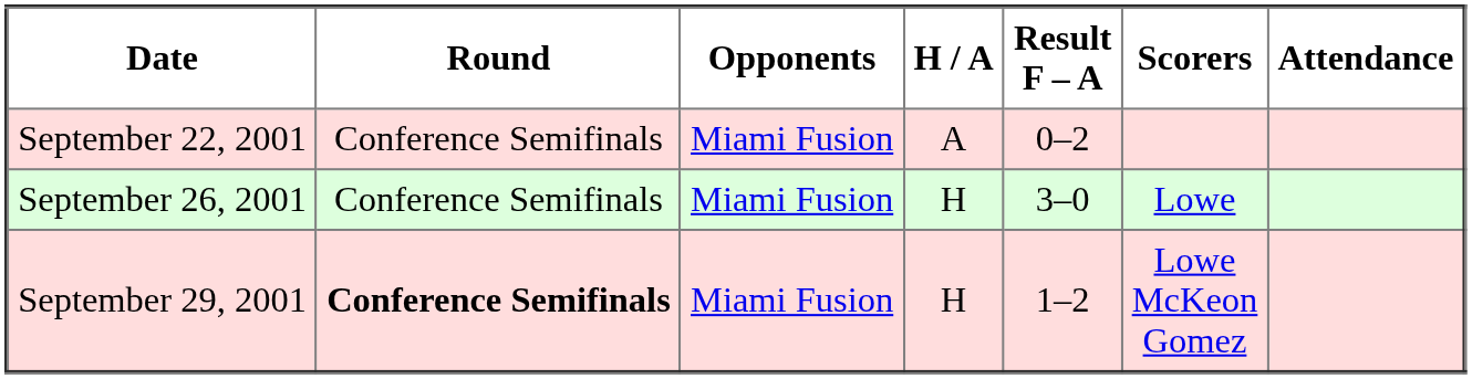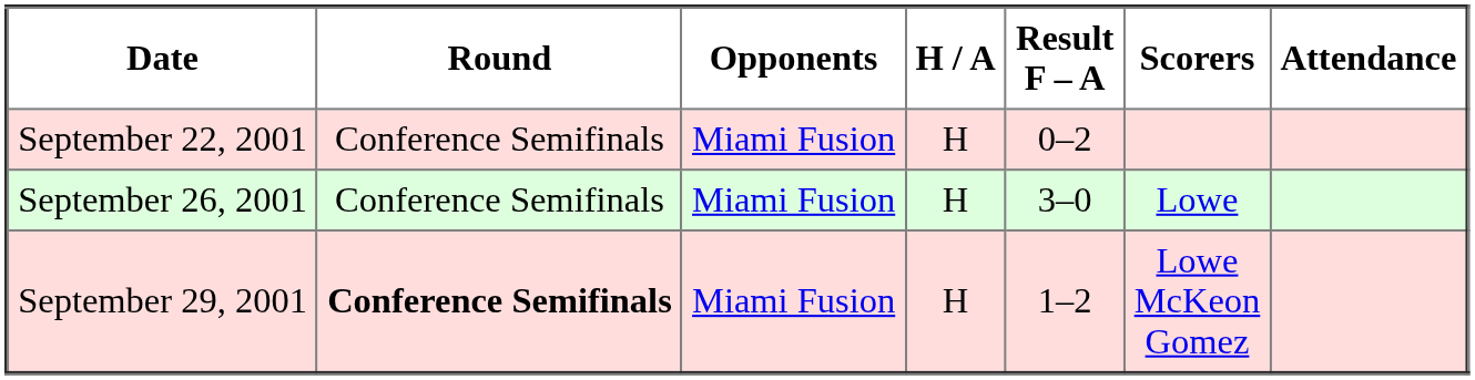September 22, 2001 | H / A: A -> H
